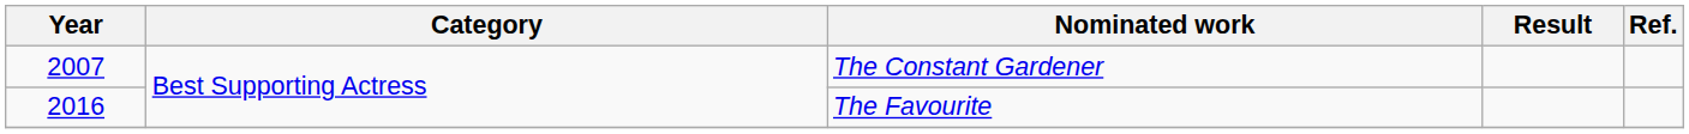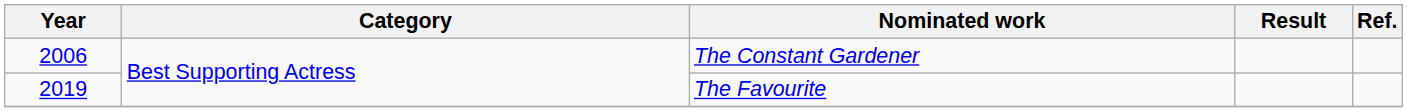The Constant Gardener | Year: 2007 -> 2006
The Favourite | Year: 2016 -> 2019
